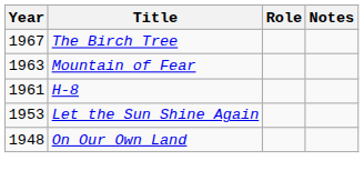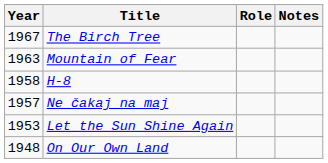H-8 | Year: 1961 -> 1958
+ row: 1957 | Ne čakaj na maj
